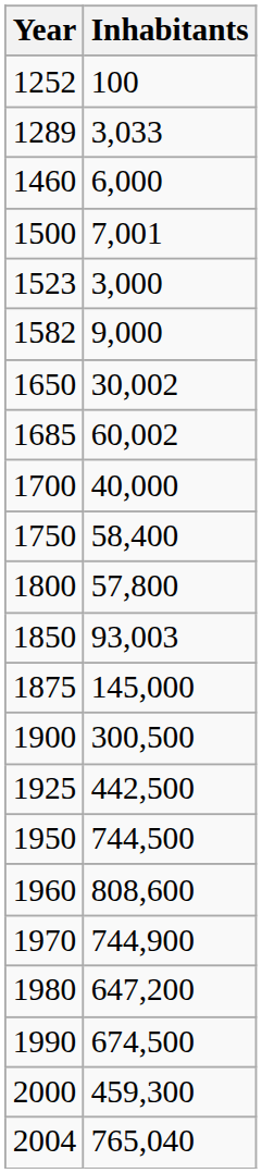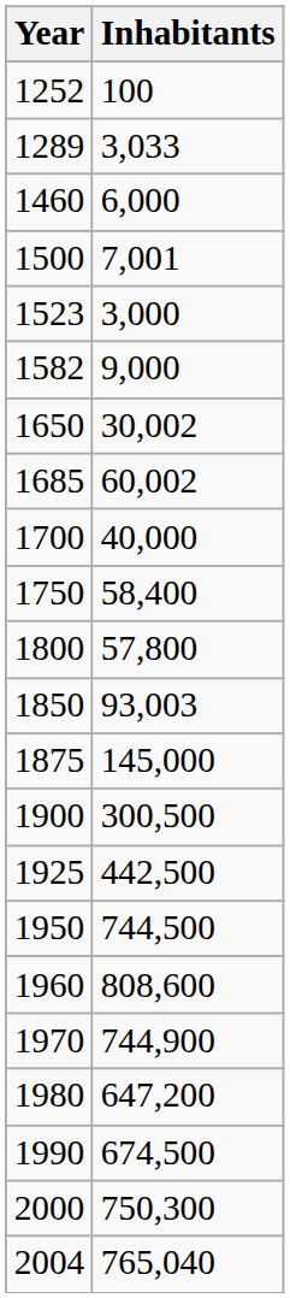2000 | Inhabitants: 459,300 -> 750,300
